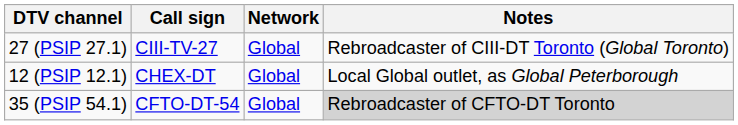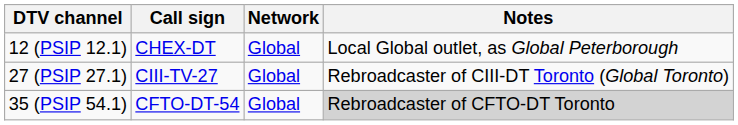rows swapped: 12 (PSIP 12.1) <-> 27 (PSIP 27.1)
